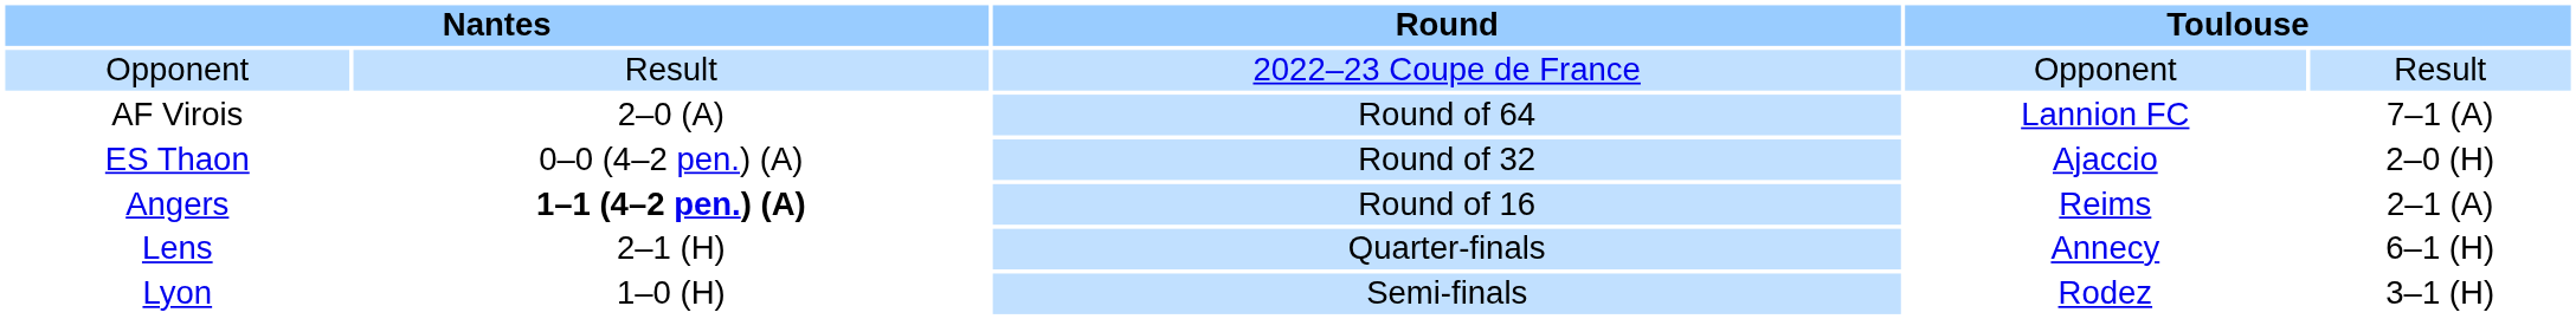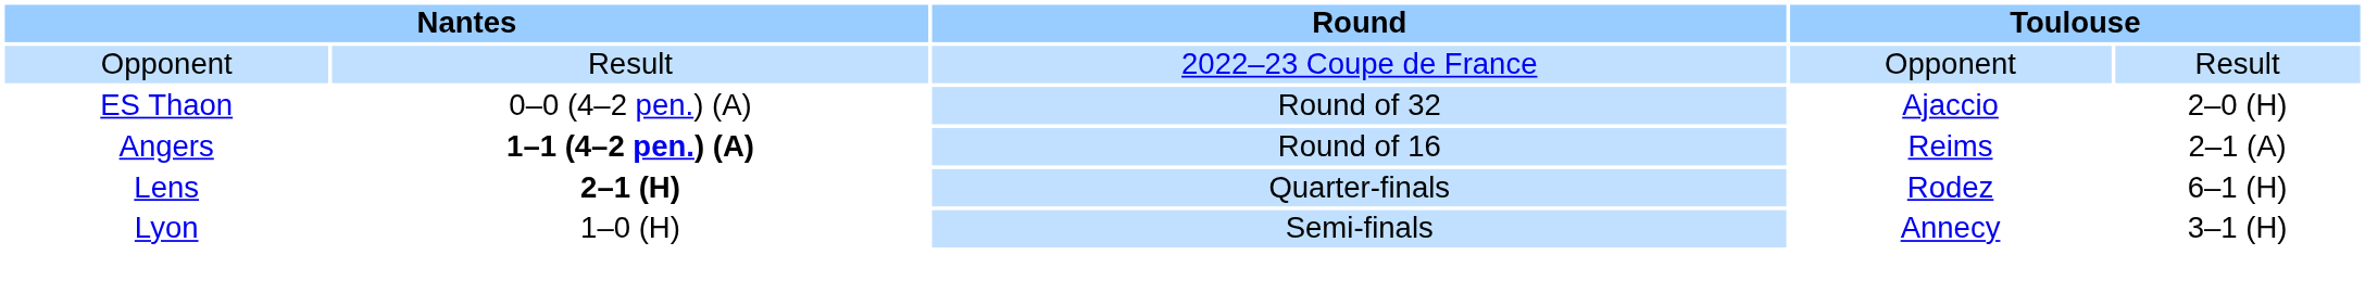- row: AF Virois | 2–0 (A) | Round of 64 | Lannion FC | 7–1 (A)
Lens | column 2: normal -> bold
Lens | column 4: Annecy -> Rodez
Lyon | column 4: Rodez -> Annecy
